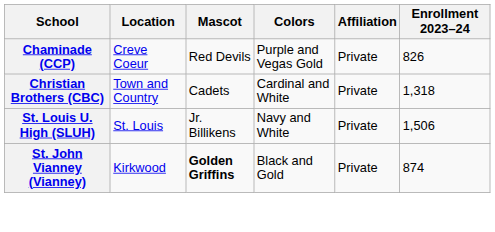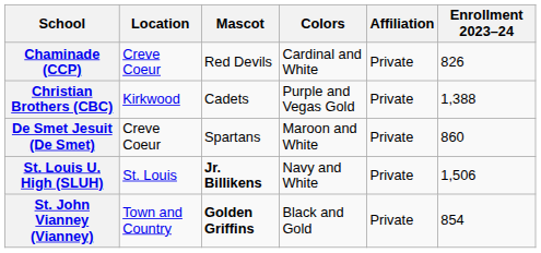Chaminade (CCP) | Colors: Purple and Vegas Gold -> Cardinal and White
Christian Brothers (CBC) | Location: Town and Country -> Kirkwood
Christian Brothers (CBC) | Colors: Cardinal and White -> Purple and Vegas Gold
Christian Brothers (CBC) | Enrollment 2023–24: 1,318 -> 1,388
+ row: De Smet Jesuit (De Smet) | Creve Coeur | Spartans | Maroon and White | Private | 860
St. Louis U. High (SLUH) | Mascot: normal -> bold
St. John Vianney (Vianney) | Location: Kirkwood -> Town and Country
St. John Vianney (Vianney) | Enrollment 2023–24: 874 -> 854
